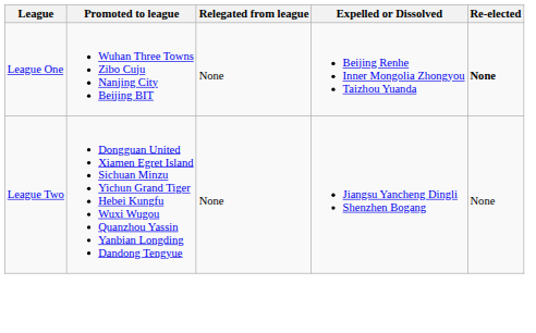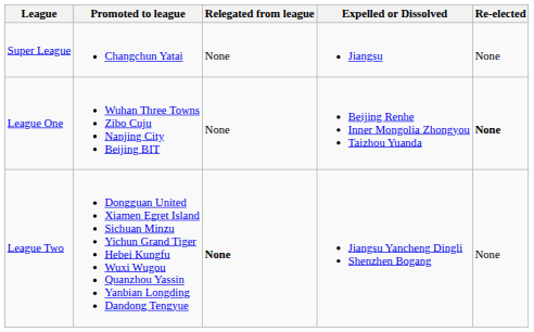+ row: Super League | Changchun Yatai | None | Jiangsu | None
League Two | Relegated from league: normal -> bold
